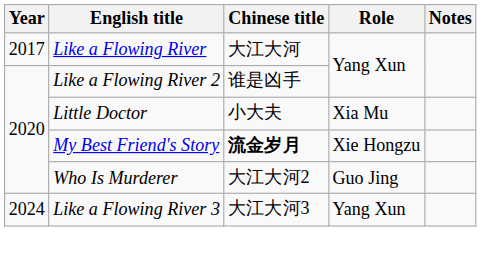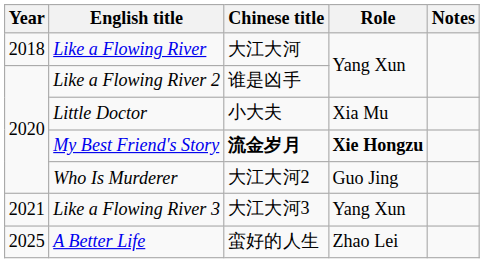Like a Flowing River | Year: 2017 -> 2018
My Best Friend's Story | Role: normal -> bold
Like a Flowing River 3 | Year: 2024 -> 2021
+ row: 2025 | A Better Life | 蛮好的人生 | Zhao Lei
